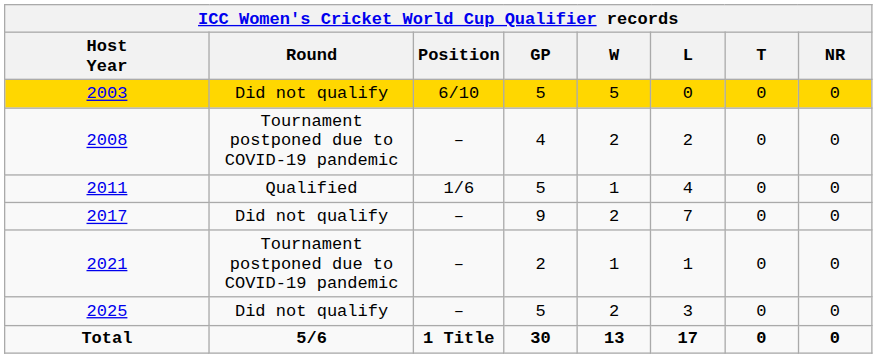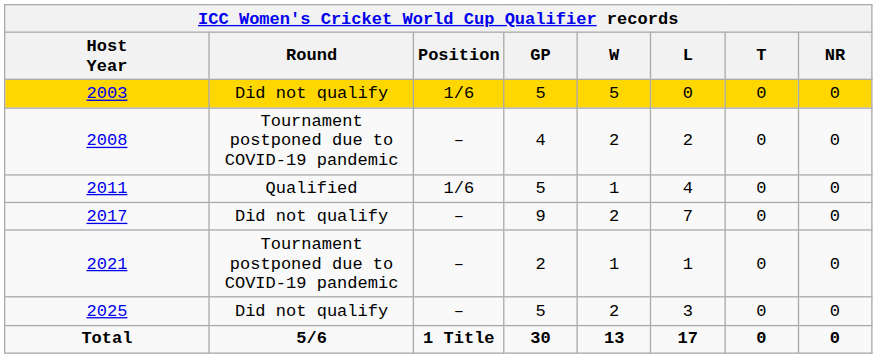2003 | Position: 6/10 -> 1/6
